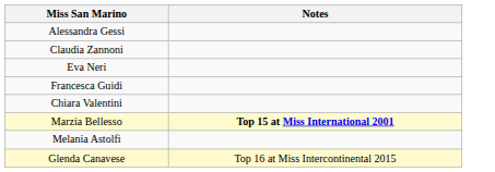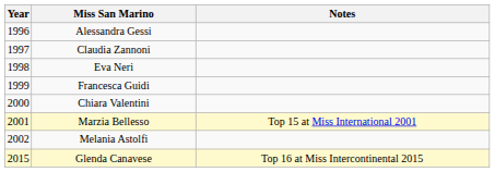+ column: Year | 1996 | 1997 | 1998 | 1999 | 2000 | 2001 | 2002 | 2015
Marzia Bellesso | Notes: bold -> normal
